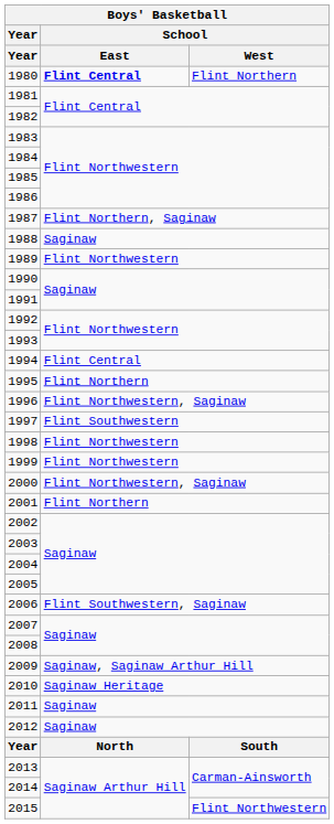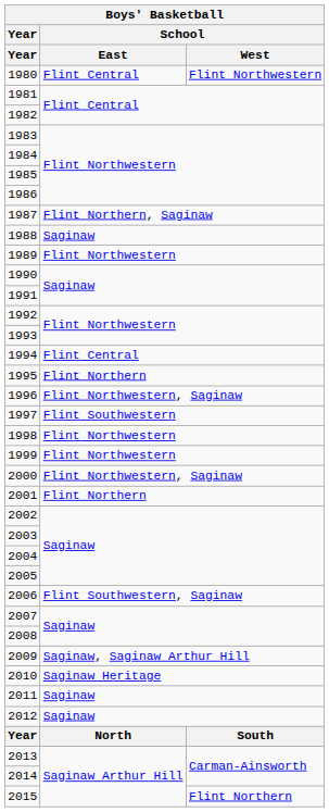1980 | School / East: bold -> normal
1980 | School / West: Flint Northern -> Flint Northwestern
2015 | School / West: Flint Northwestern -> Flint Northern
